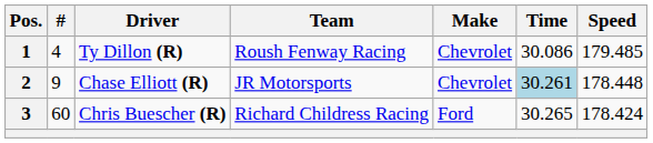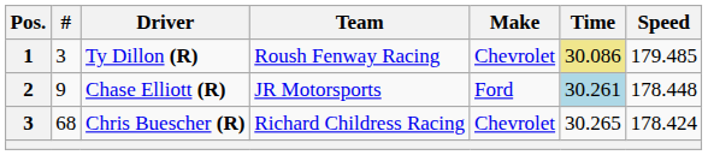Ty Dillon (R) | #: 4 -> 3
Ty Dillon (R) | Time: no background -> khaki background
Chase Elliott (R) | Make: Chevrolet -> Ford
Chris Buescher (R) | #: 60 -> 68
Chris Buescher (R) | Make: Ford -> Chevrolet
